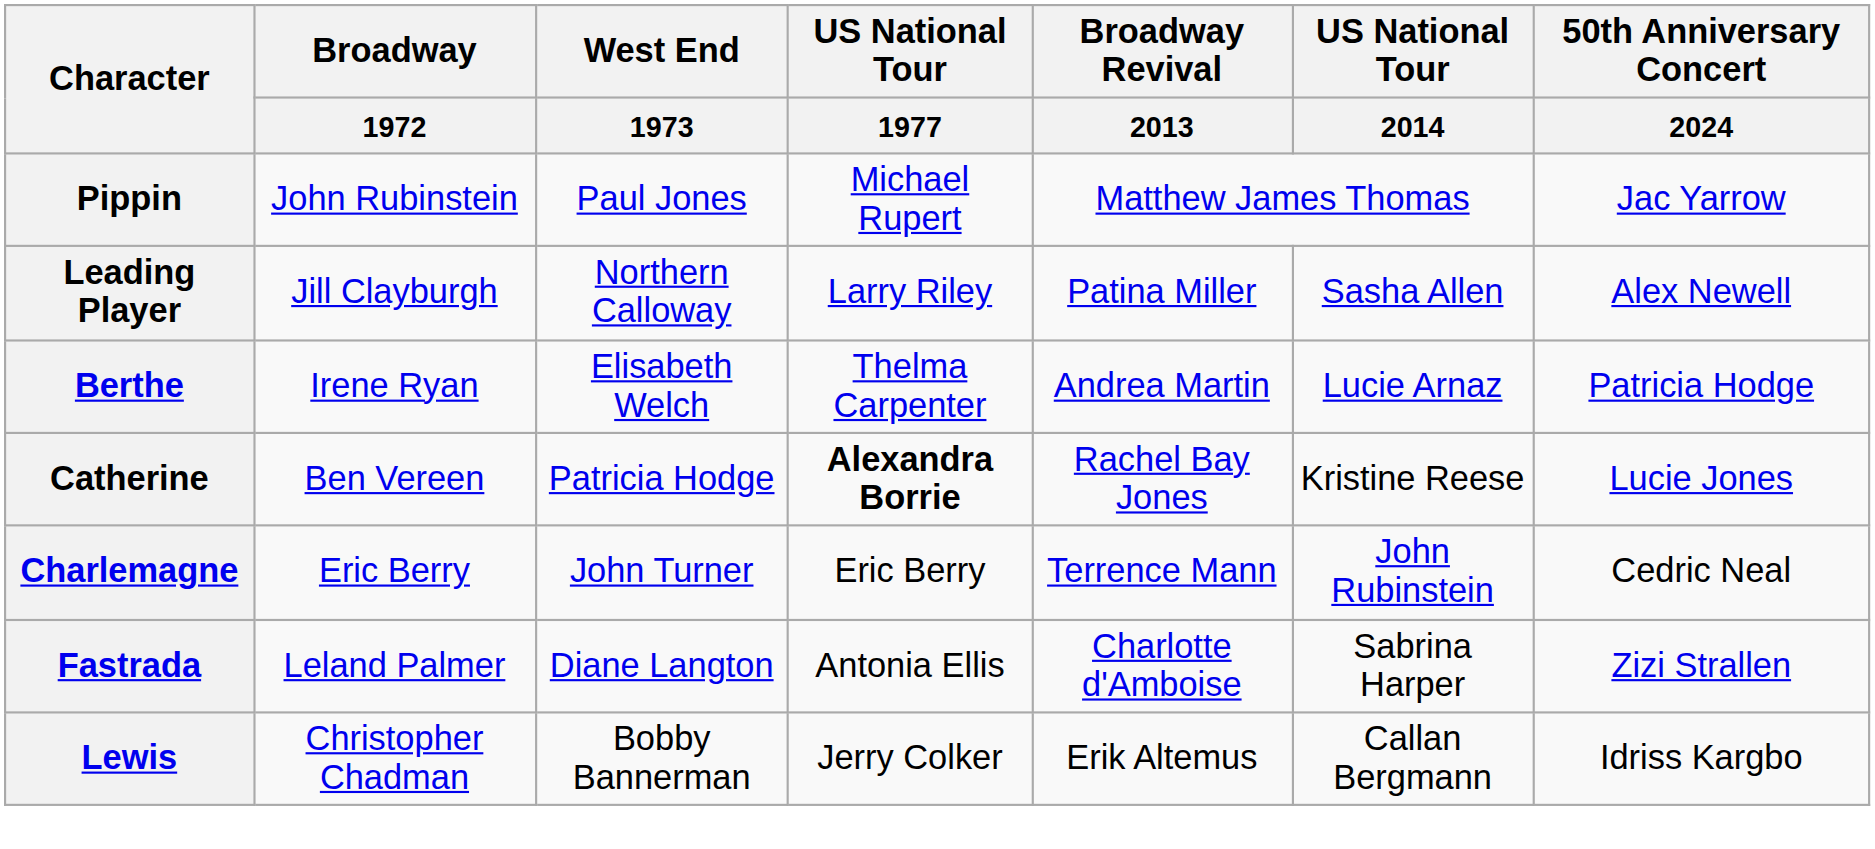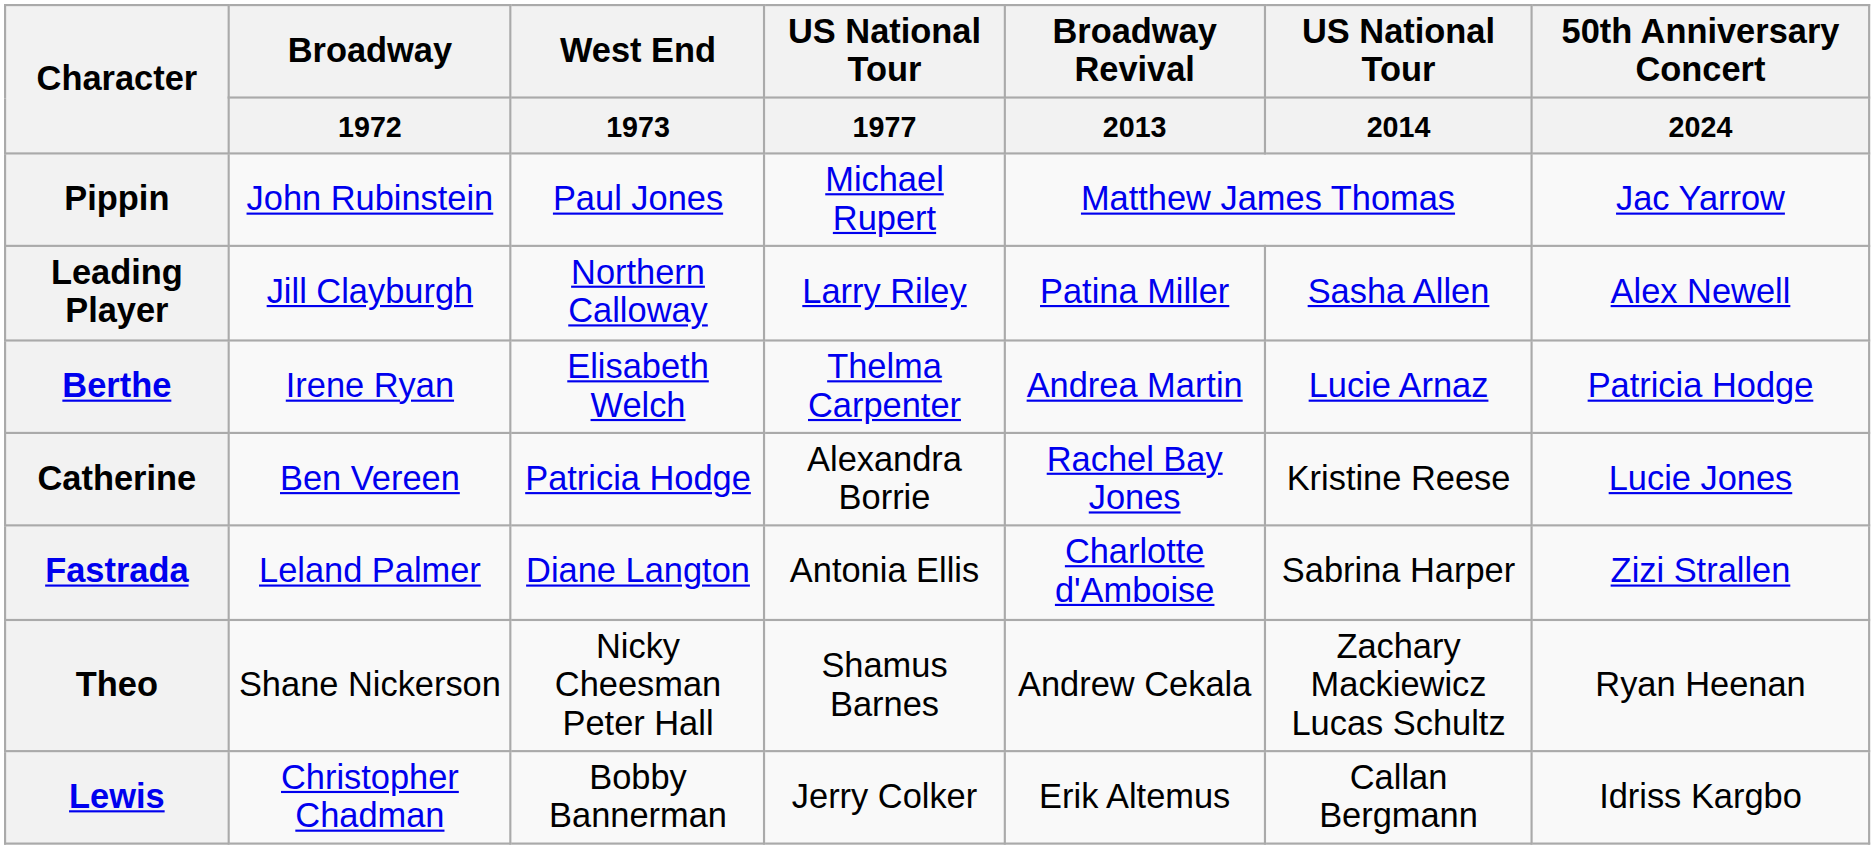Catherine | US National Tour / 1977: bold -> normal
- row: Charlemagne | Eric Berry | John Turner | Eric Berry | Terrence Mann | John Rubinstein | Cedric Neal
+ row: Theo | Shane Nickerson | Nicky Cheesman Peter Hall | Shamus Barnes | Andrew Cekala | Zachary Mackiewicz Lucas Schultz | Ryan Heenan
